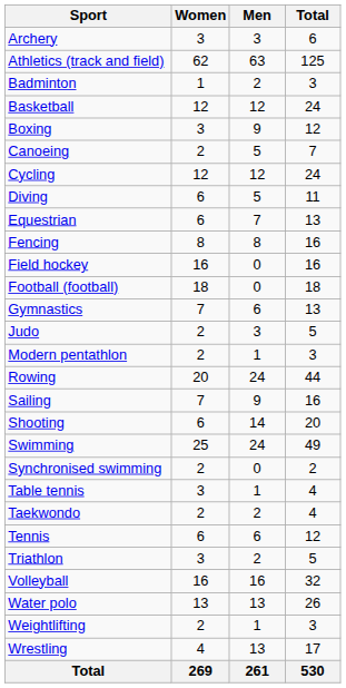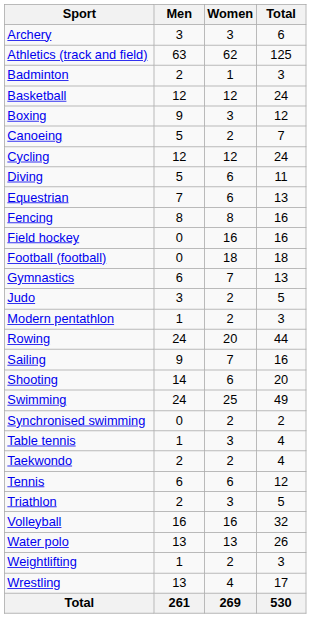columns swapped: Men <-> Women
